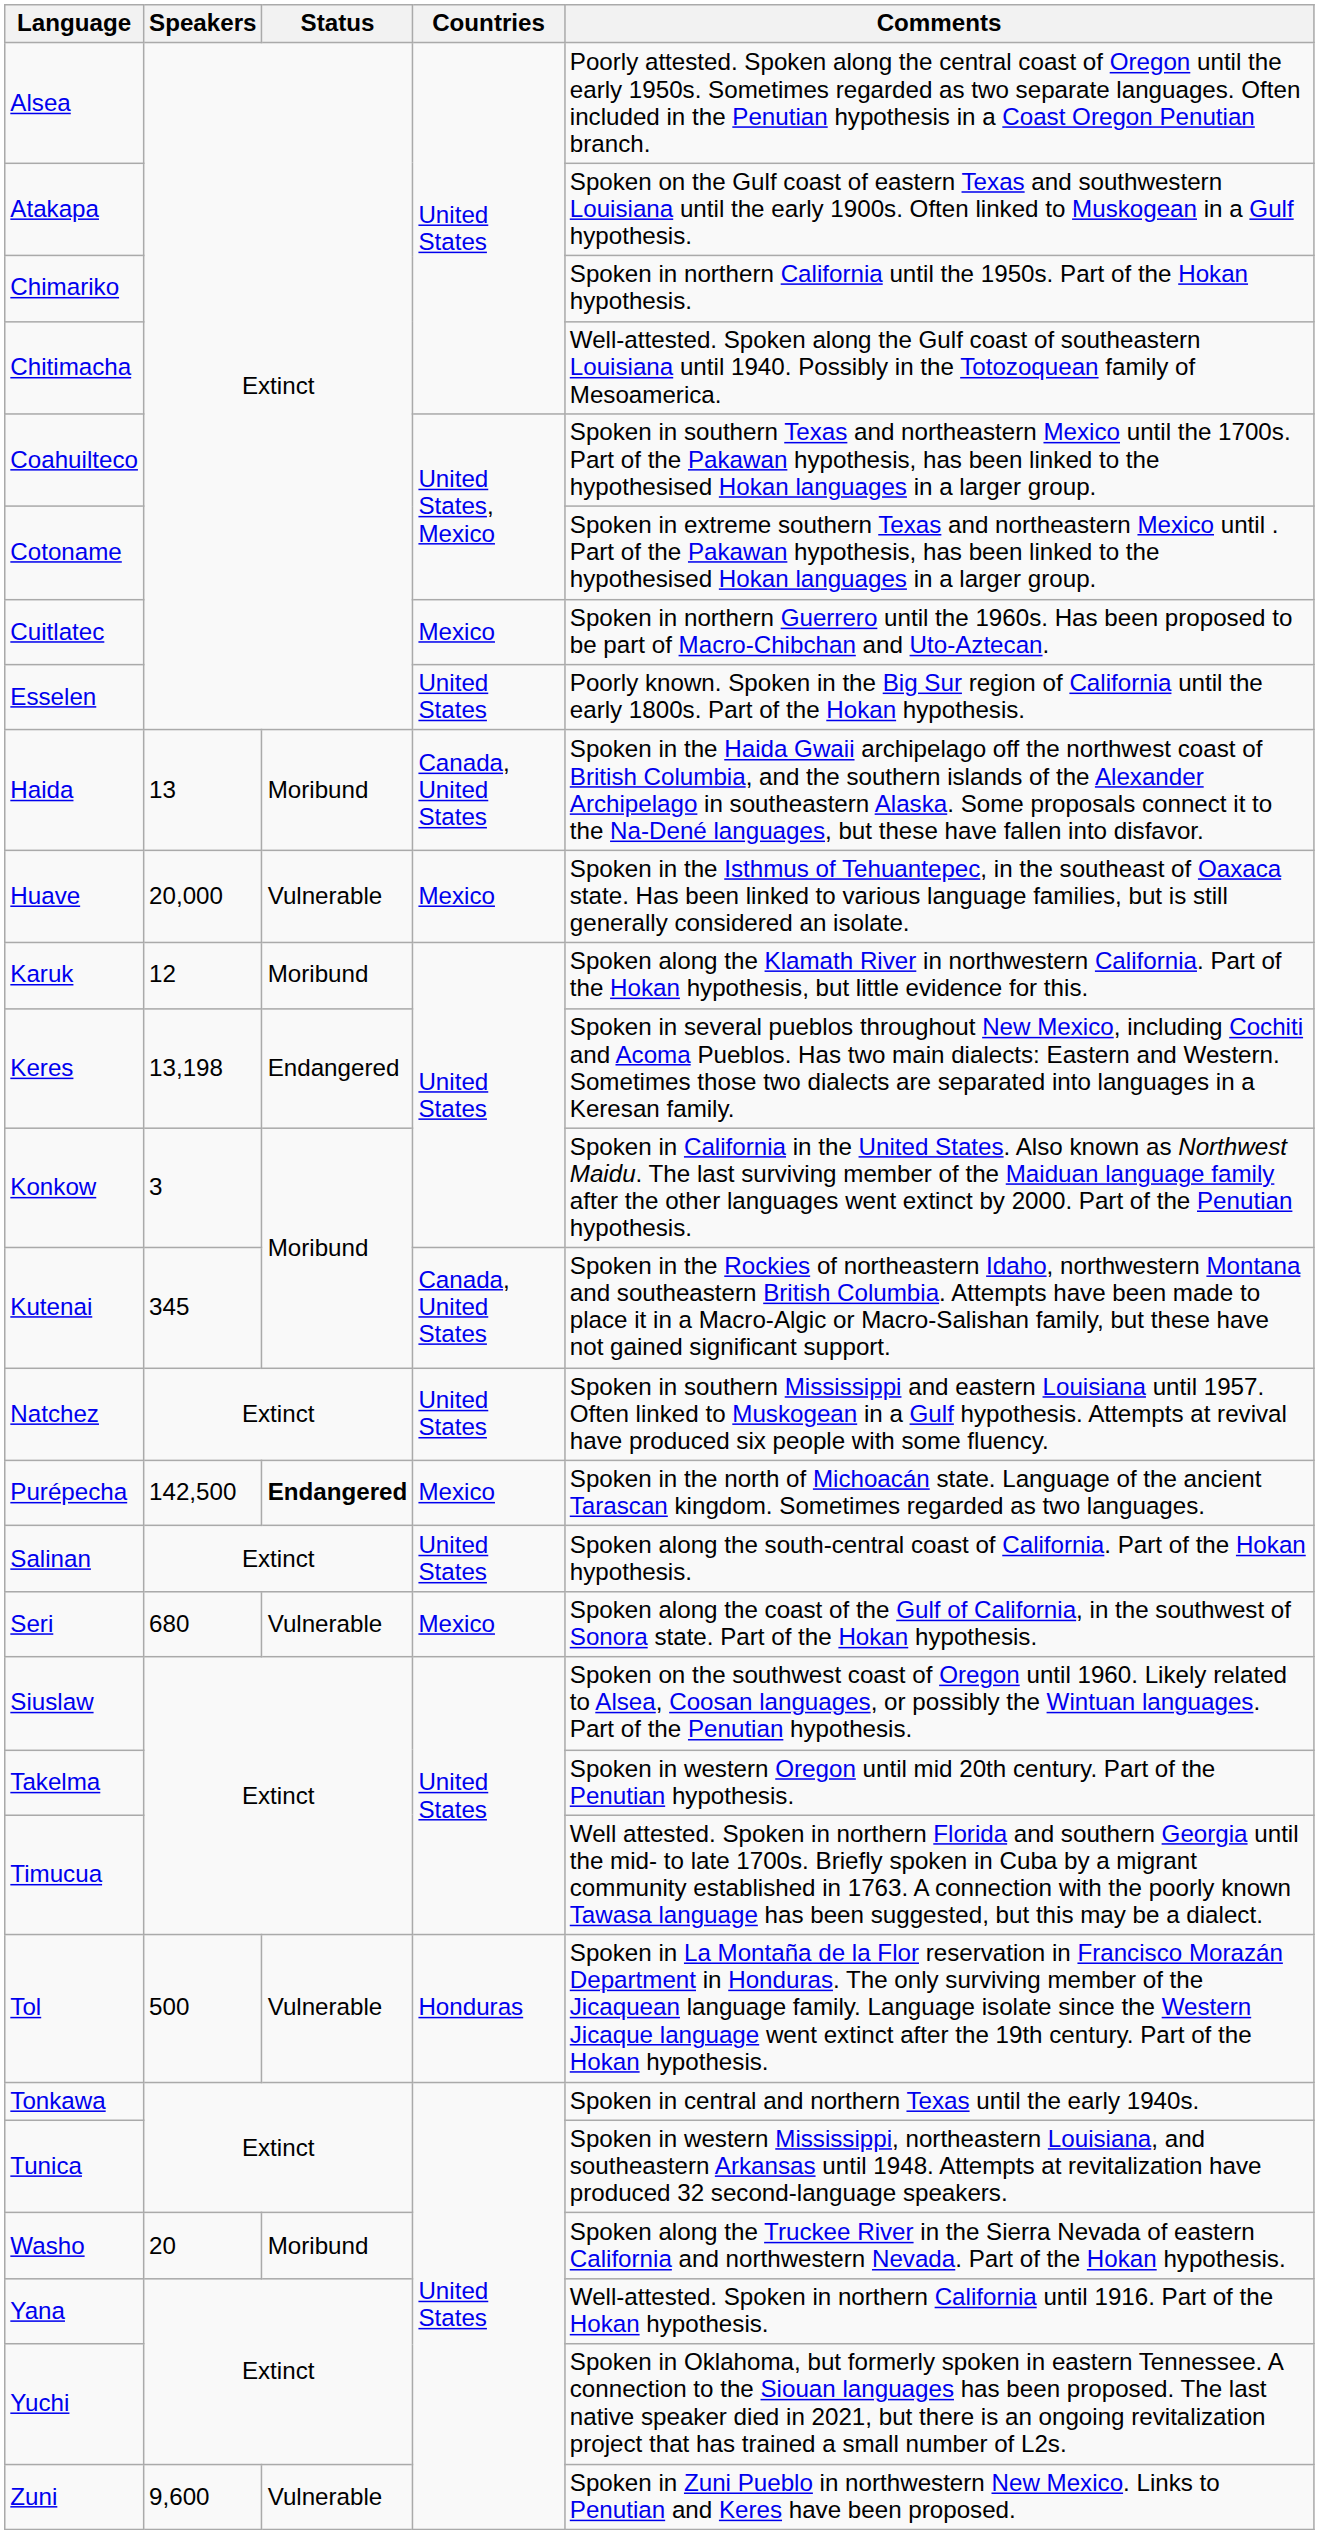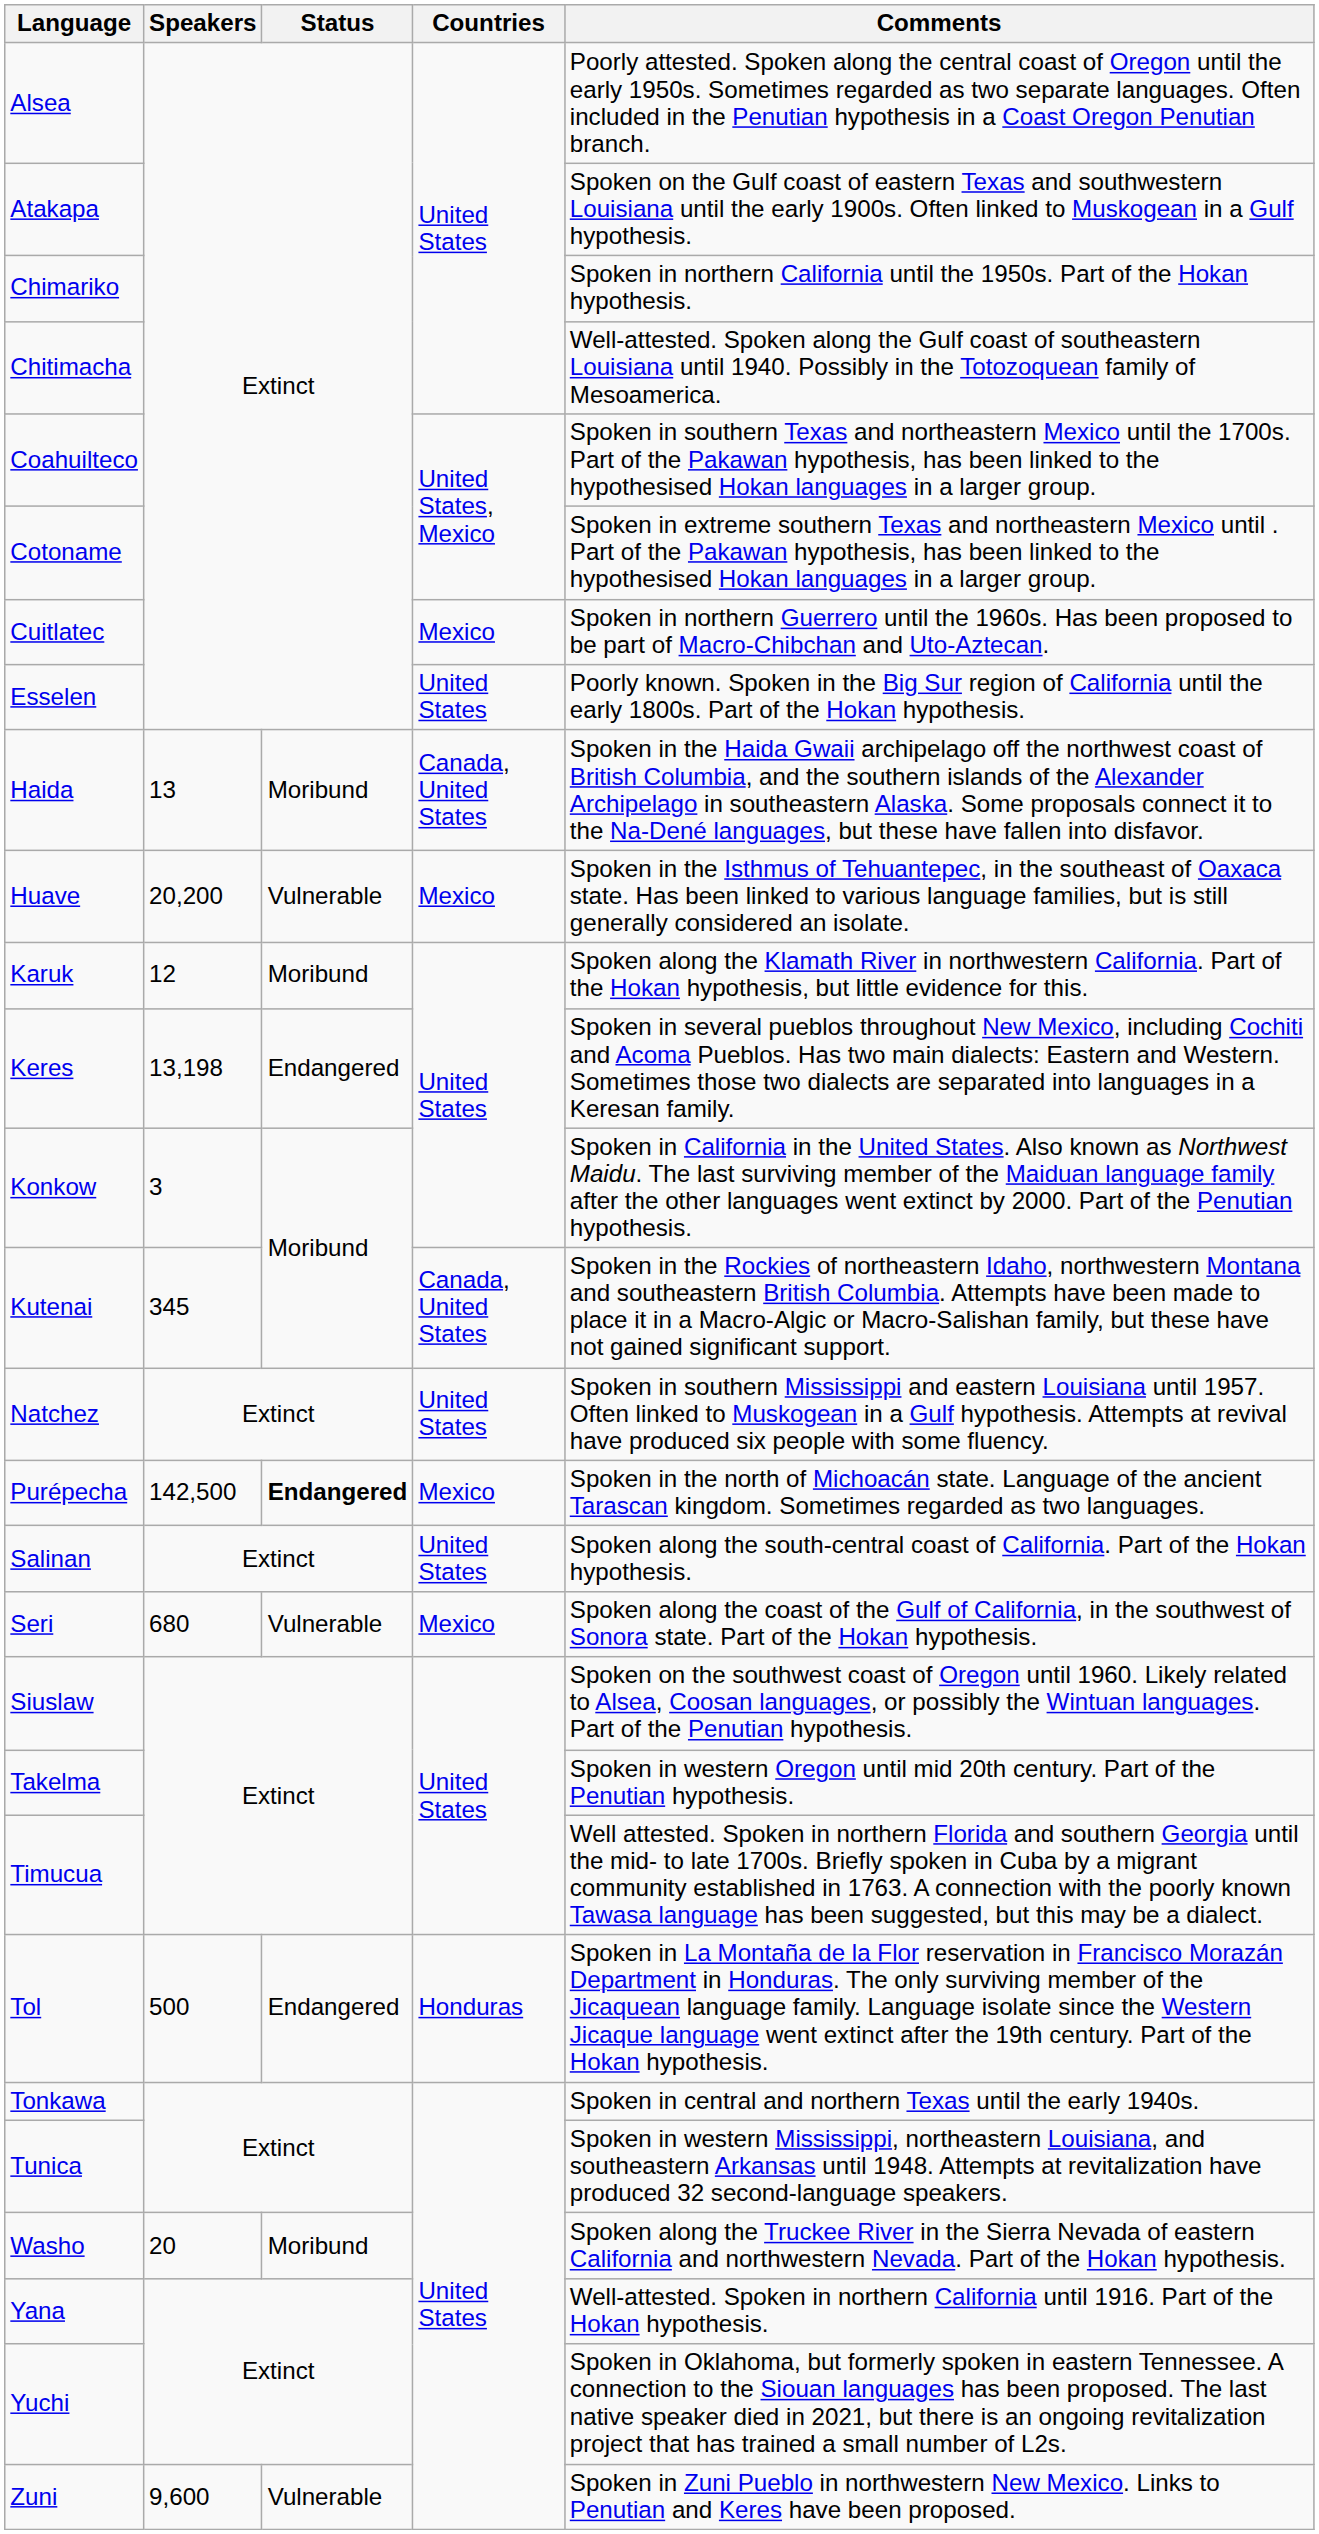Huave | Speakers: 20,000 -> 20,200
Tol | Status: Vulnerable -> Endangered
